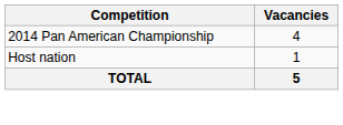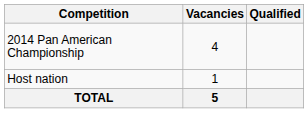+ column: Qualified
